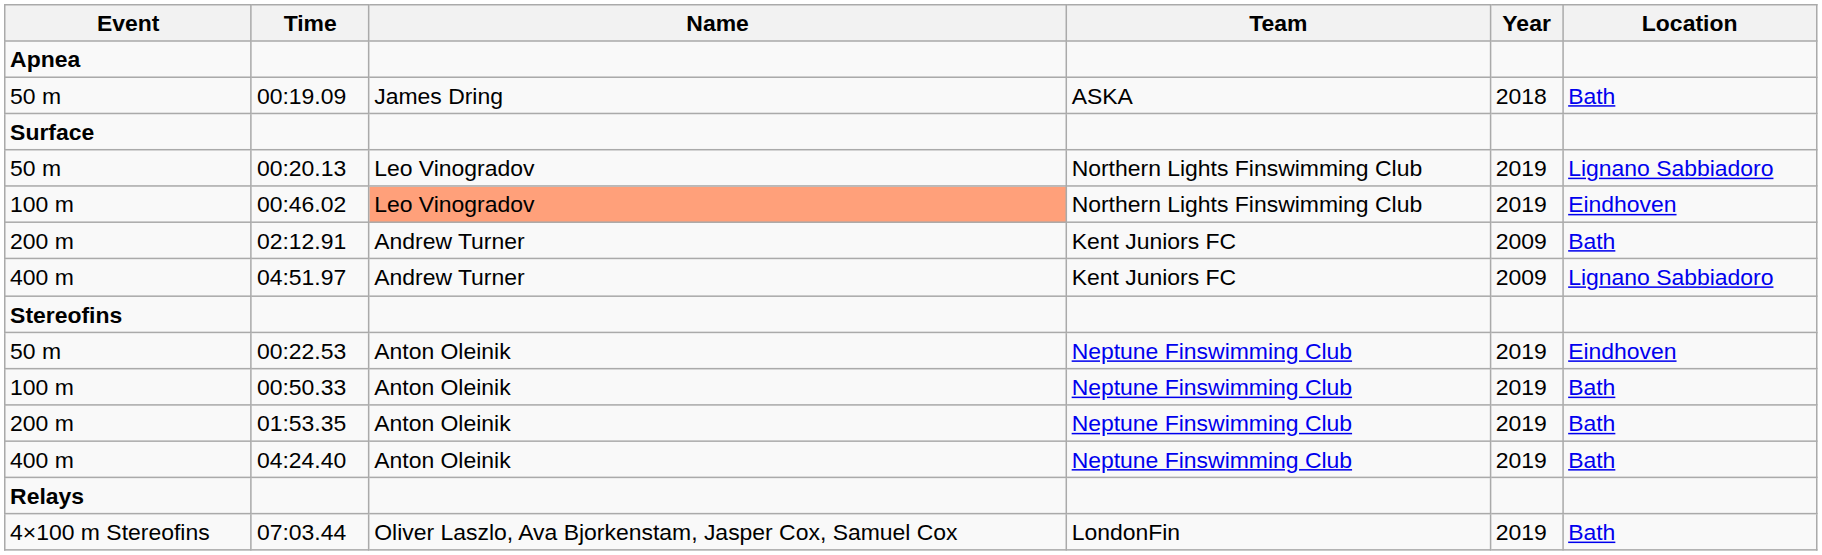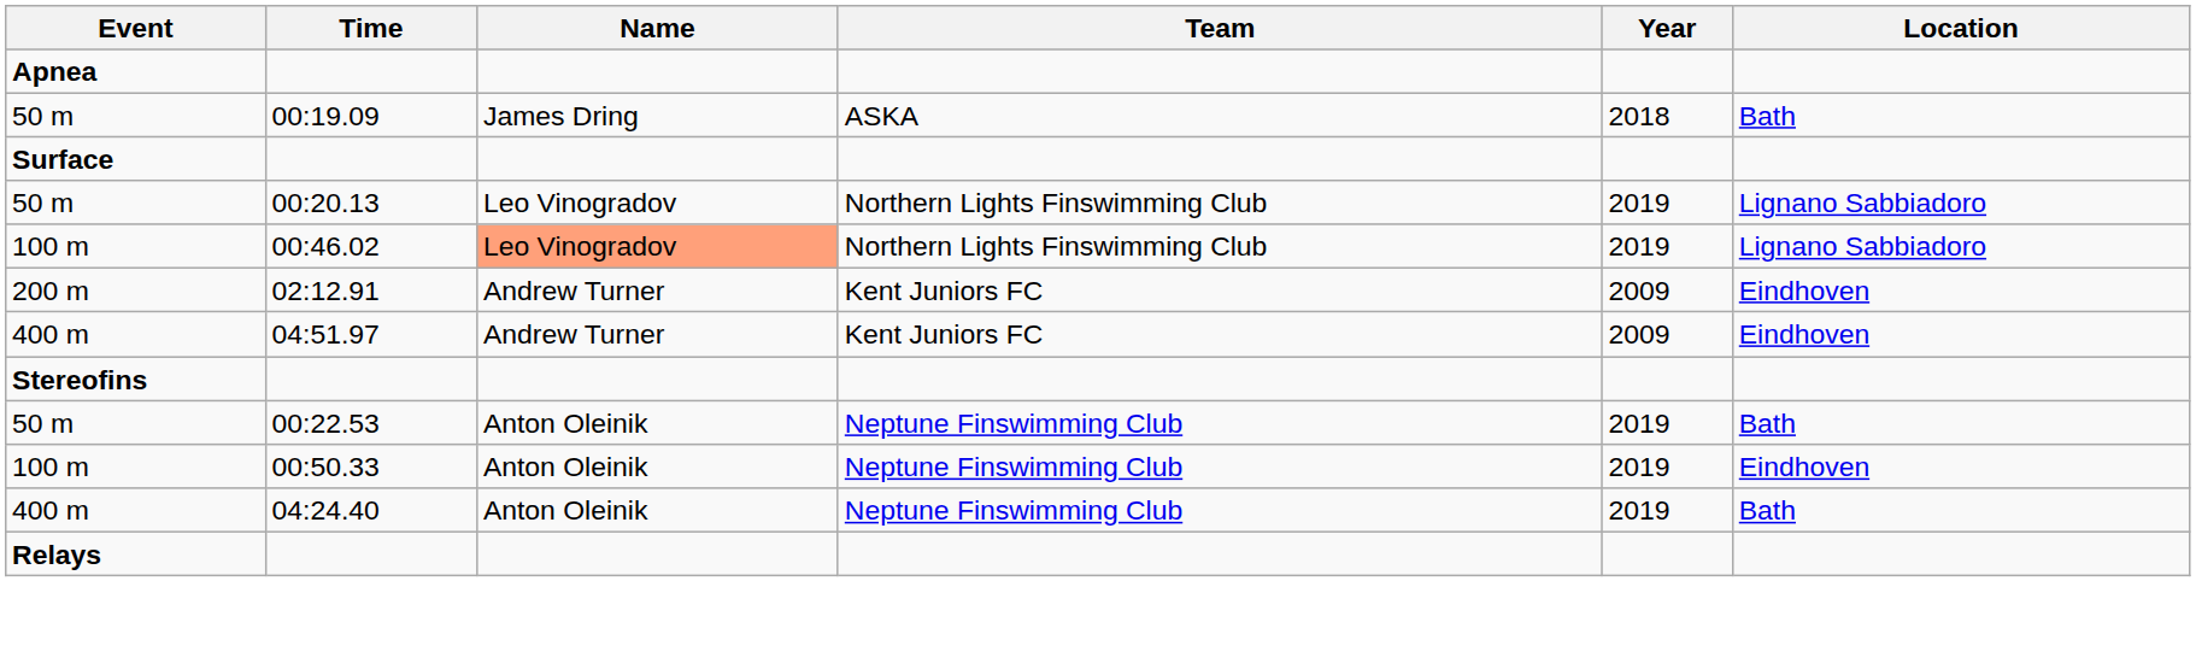00:46.02 | Location: Eindhoven -> Lignano Sabbiadoro
02:12.91 | Location: Bath -> Eindhoven
04:51.97 | Location: Lignano Sabbiadoro -> Eindhoven
00:22.53 | Location: Eindhoven -> Bath
00:50.33 | Location: Bath -> Eindhoven
- row: 200 m | 01:53.35 | Anton Oleinik | Neptune Finswimming Club | 2019 | Bath
- row: 4×100 m Stereofins | 07:03.44 | Oliver Laszlo, Ava Bjorkenstam, Jasper Cox, Samuel Cox | LondonFin | 2019 | Bath
